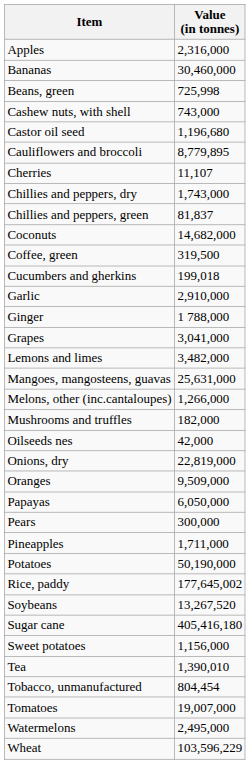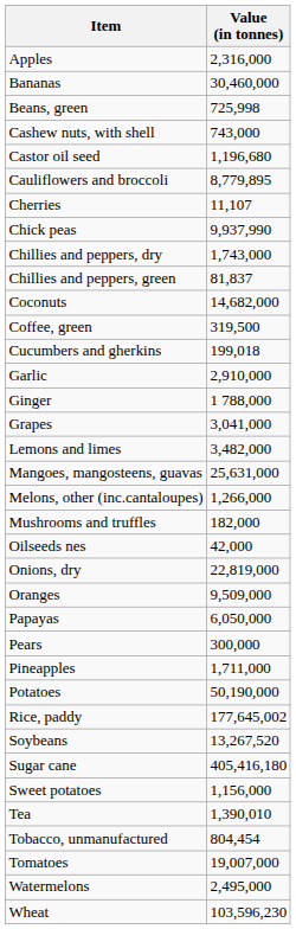+ row: Chick peas | 9,937,990
Wheat | Value (in tonnes): 103,596,229 -> 103,596,230
